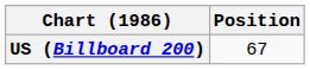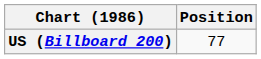US (Billboard 200) | Position: 67 -> 77
